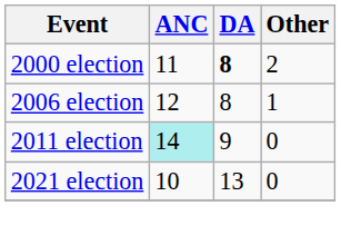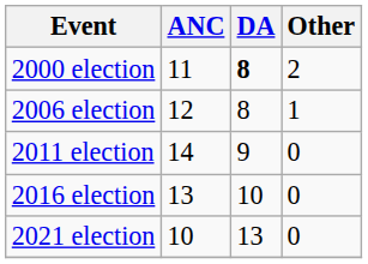2011 election | ANC: paleturquoise background -> no background
+ row: 2016 election | 13 | 10 | 0
